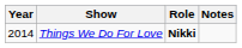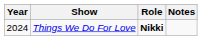Things We Do For Love | Year: 2014 -> 2024
